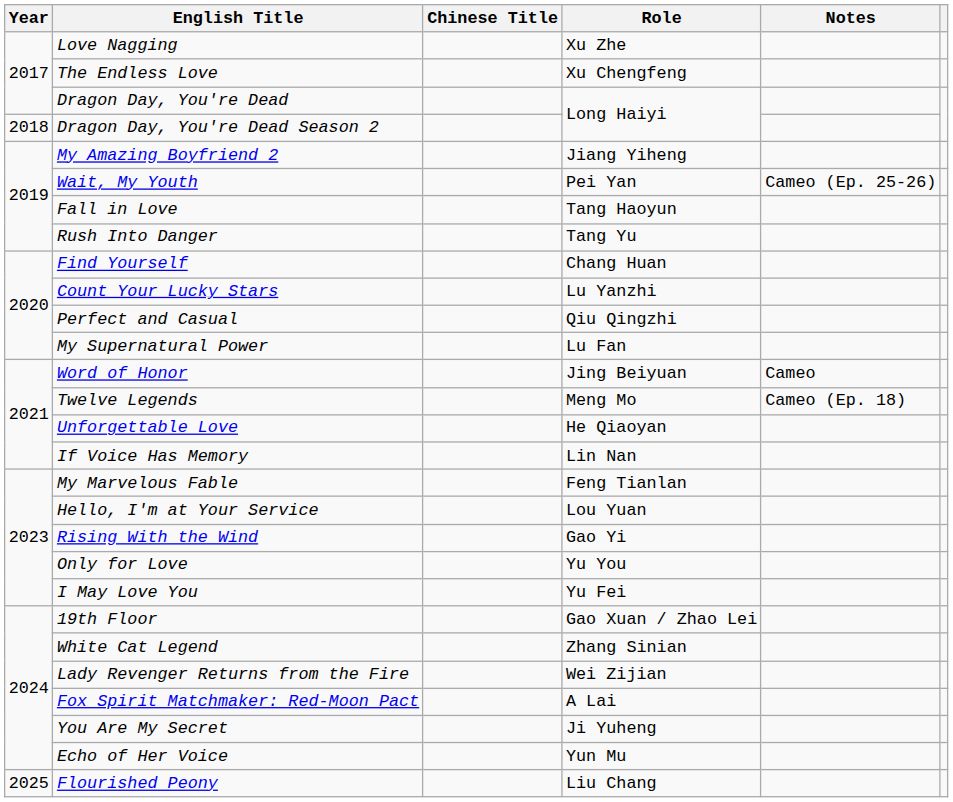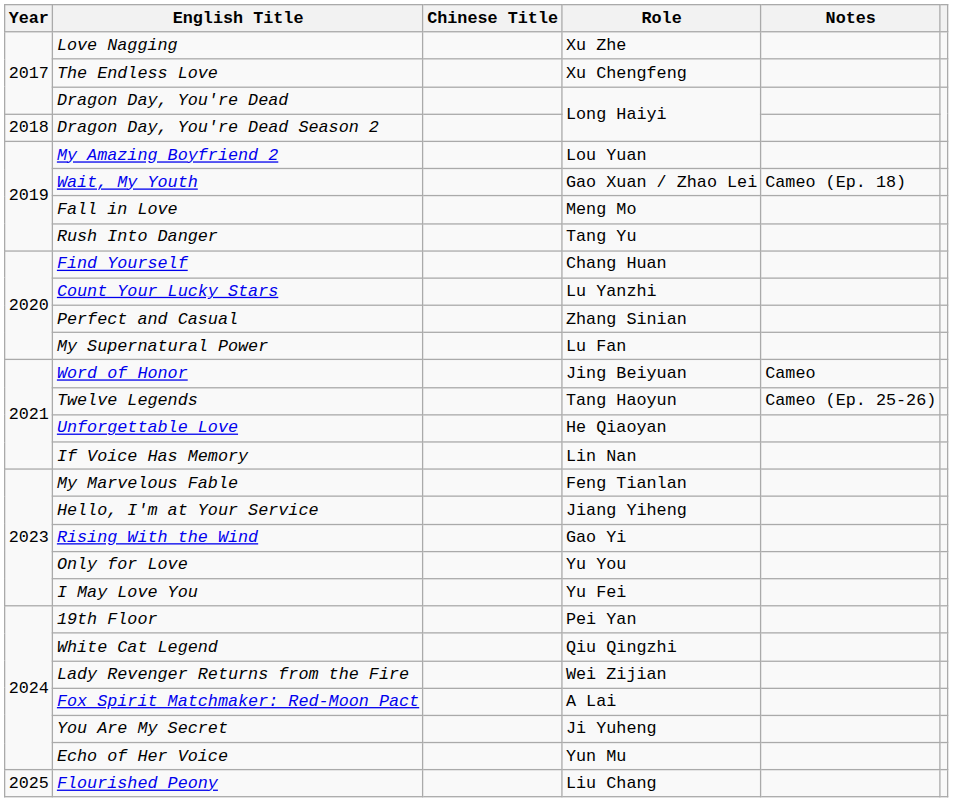My Amazing Boyfriend 2 | Role: Jiang Yiheng -> Lou Yuan
Wait, My Youth | Role: Pei Yan -> Gao Xuan / Zhao Lei
Wait, My Youth | Notes: Cameo (Ep. 25-26) -> Cameo (Ep. 18)
Fall in Love | Role: Tang Haoyun -> Meng Mo
Perfect and Casual | Role: Qiu Qingzhi -> Zhang Sinian
Twelve Legends | Role: Meng Mo -> Tang Haoyun
Twelve Legends | Notes: Cameo (Ep. 18) -> Cameo (Ep. 25-26)
Hello, I'm at Your Service | Role: Lou Yuan -> Jiang Yiheng
19th Floor | Role: Gao Xuan / Zhao Lei -> Pei Yan
White Cat Legend | Role: Zhang Sinian -> Qiu Qingzhi
